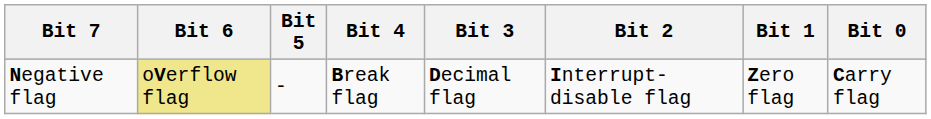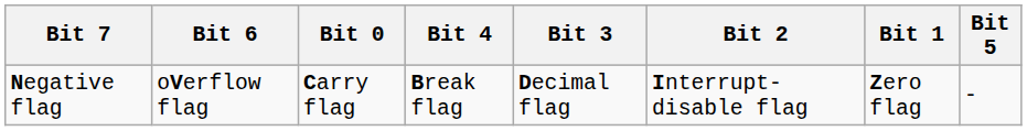columns swapped: Bit 5 <-> Bit 0
Negative flag | Bit 6: khaki background -> no background
